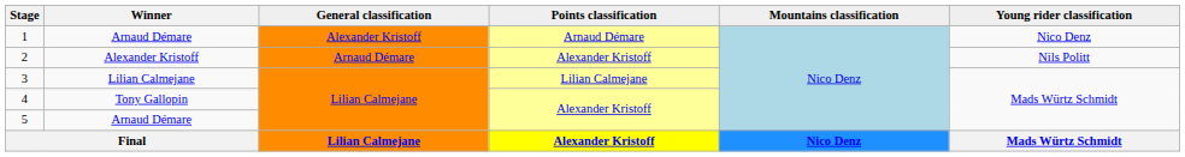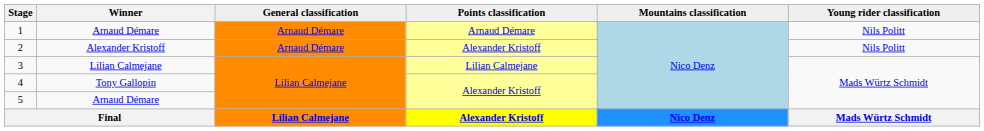1 | General classification: Alexander Kristoff -> Arnaud Démare
1 | Young rider classification: Nico Denz -> Nils Politt
